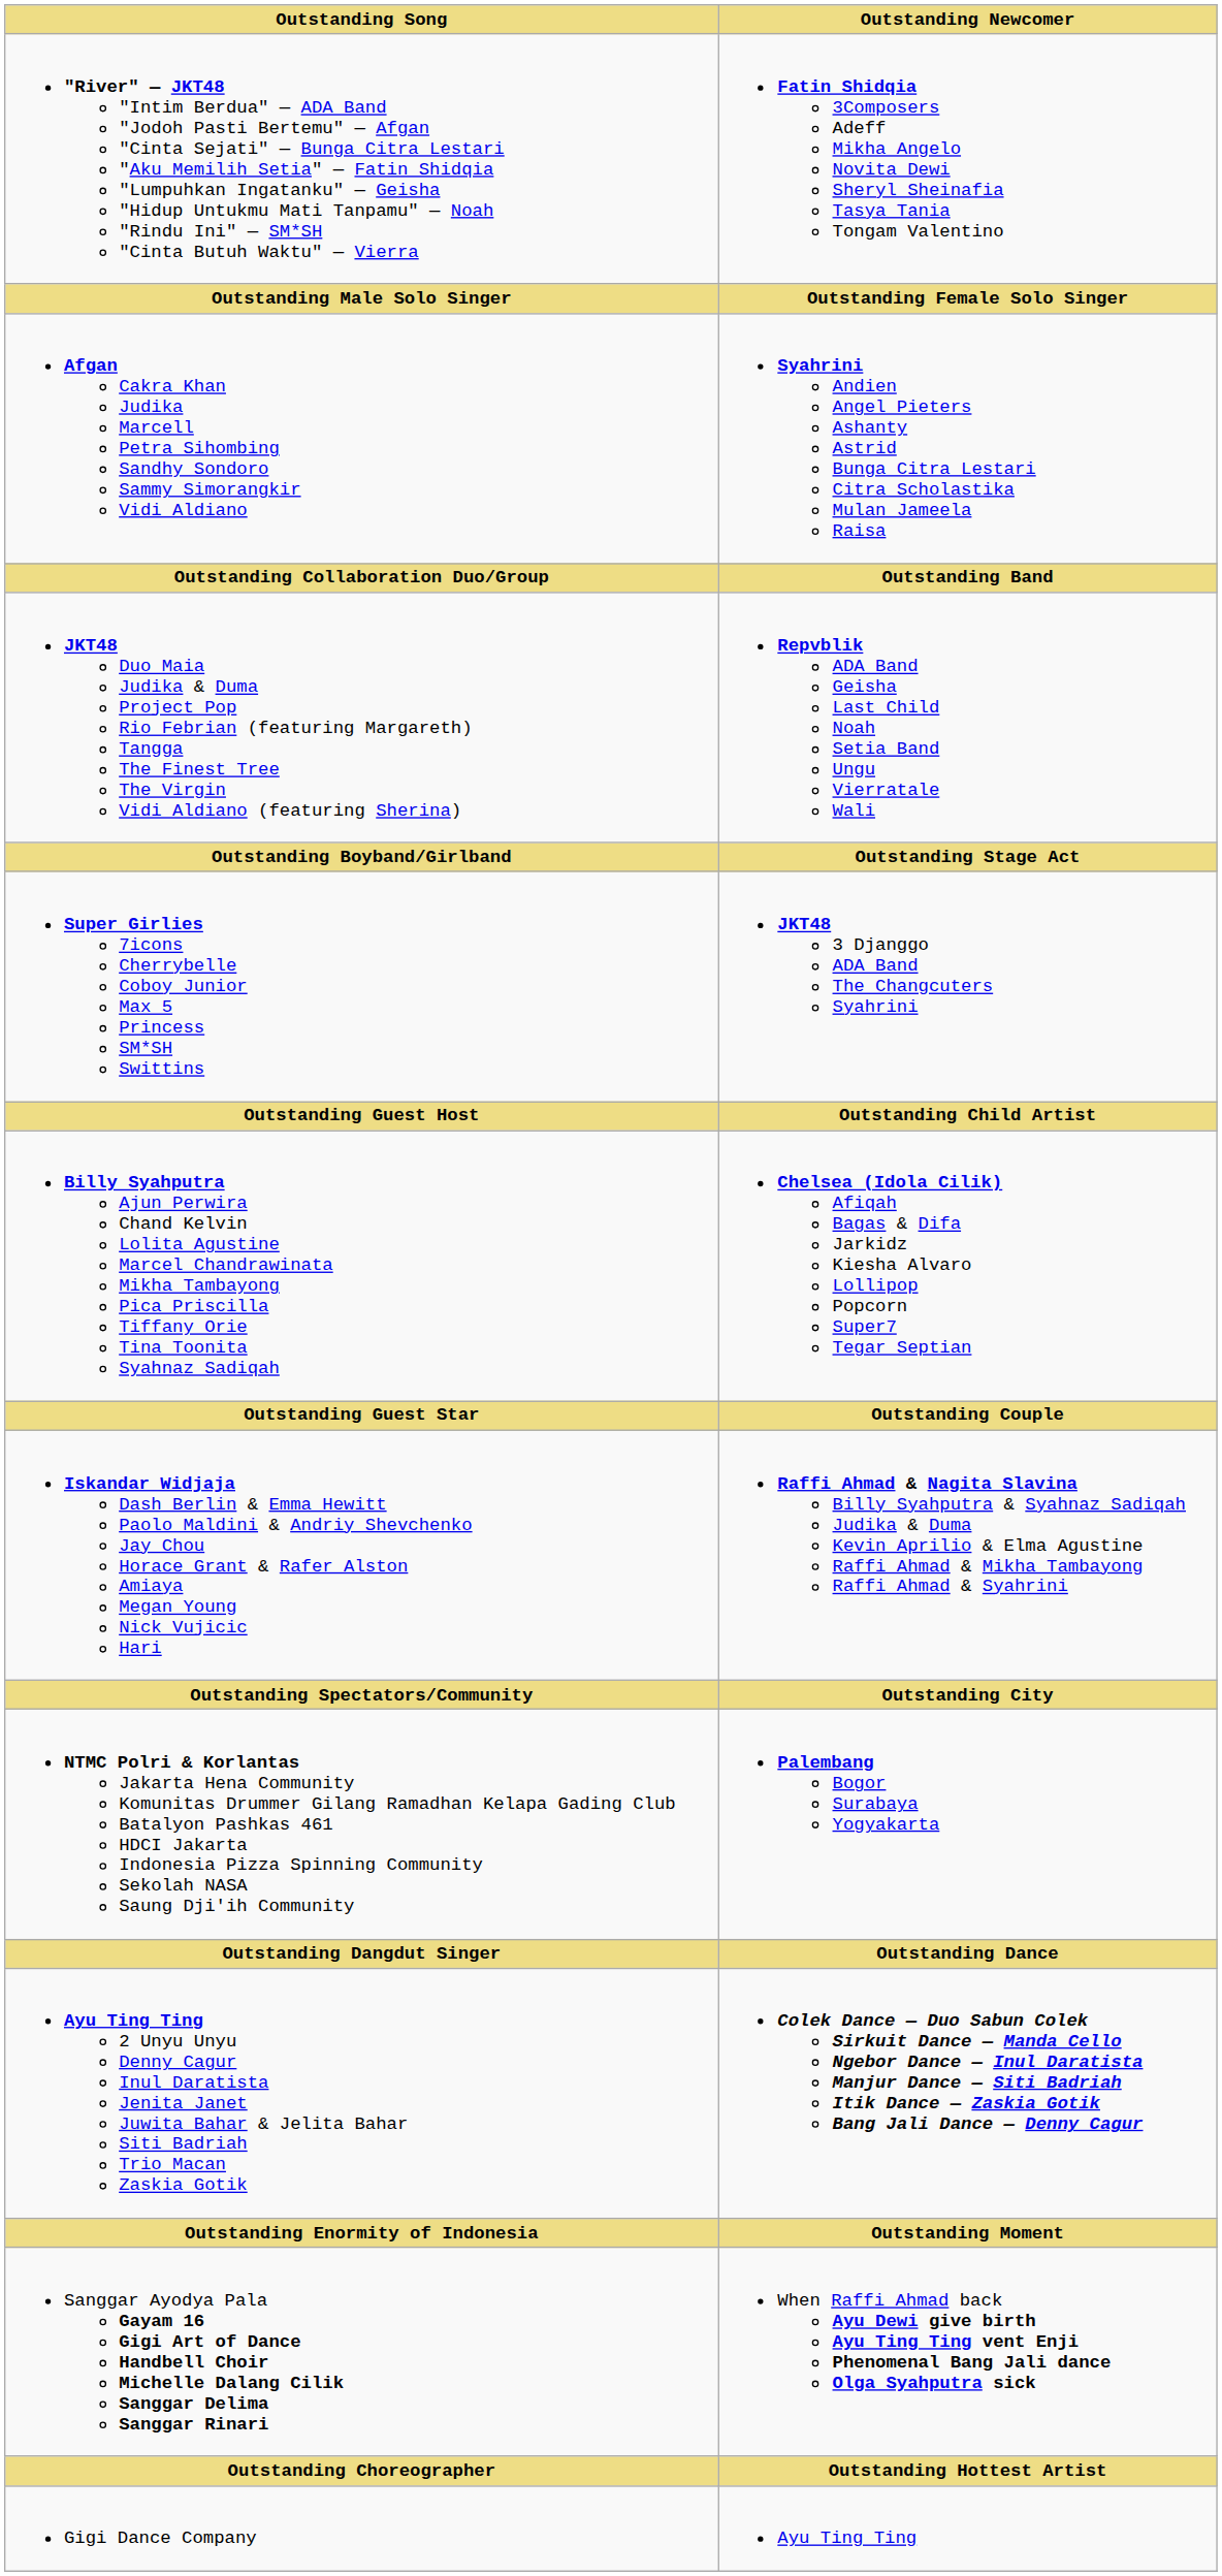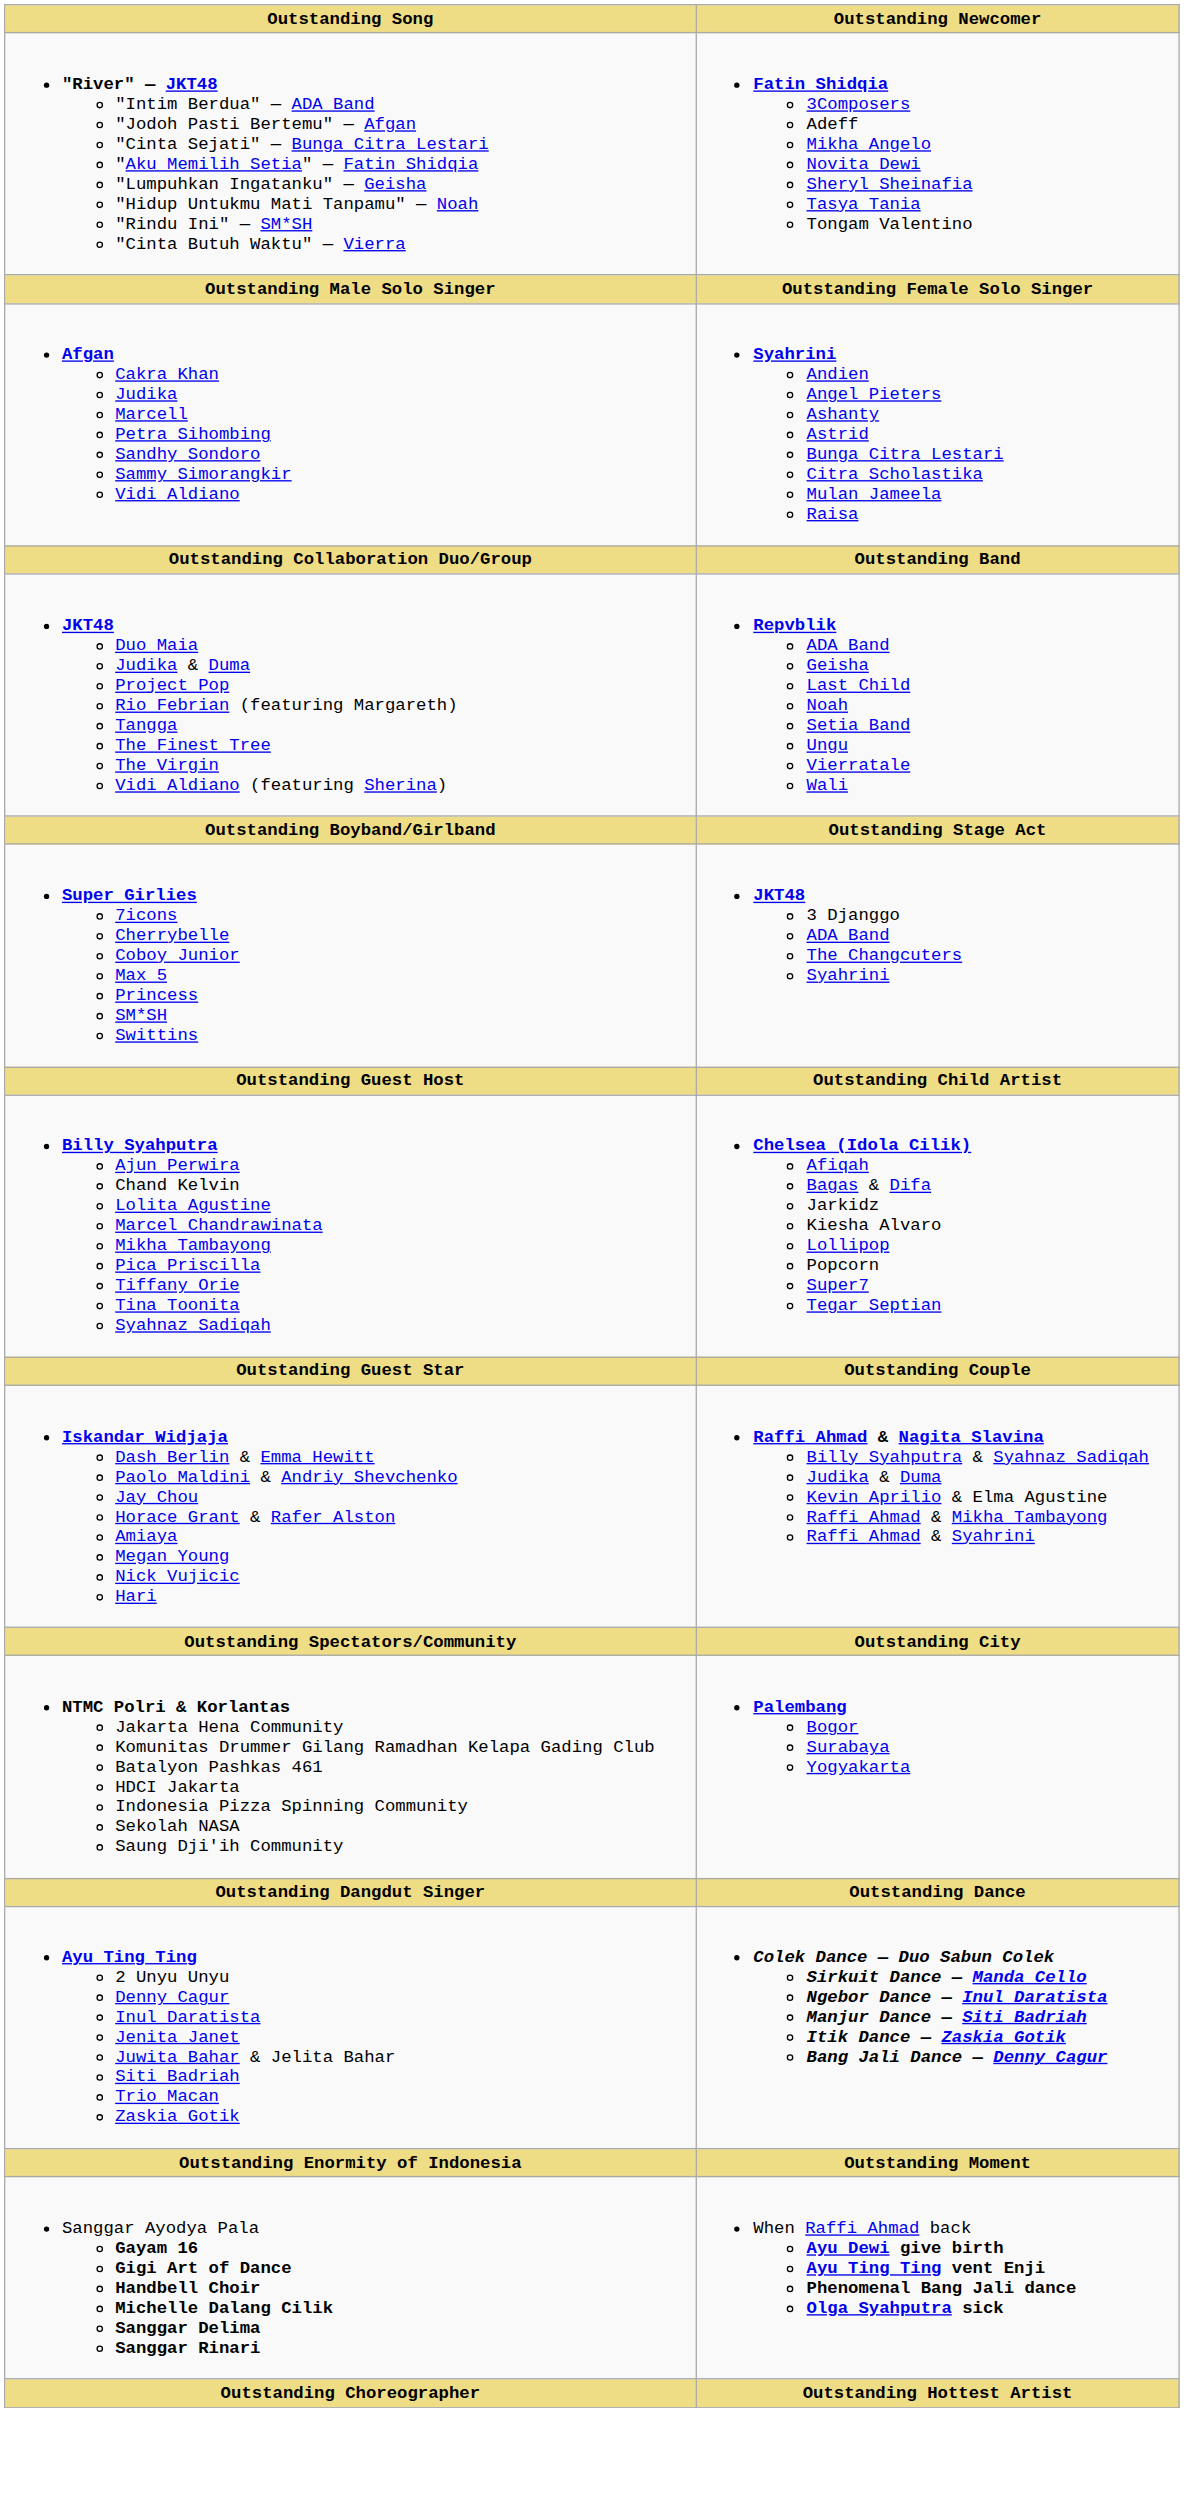- row: Gigi Dance Company | Ayu Ting Ting
